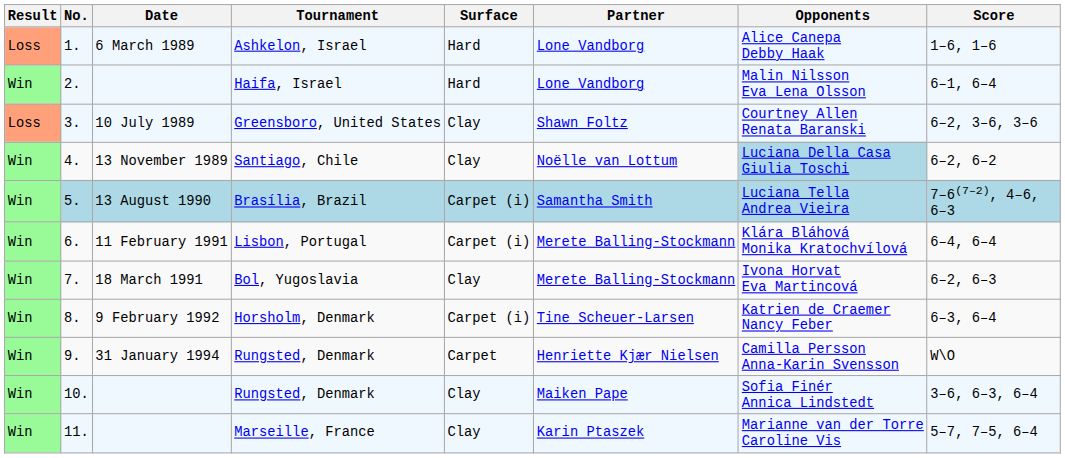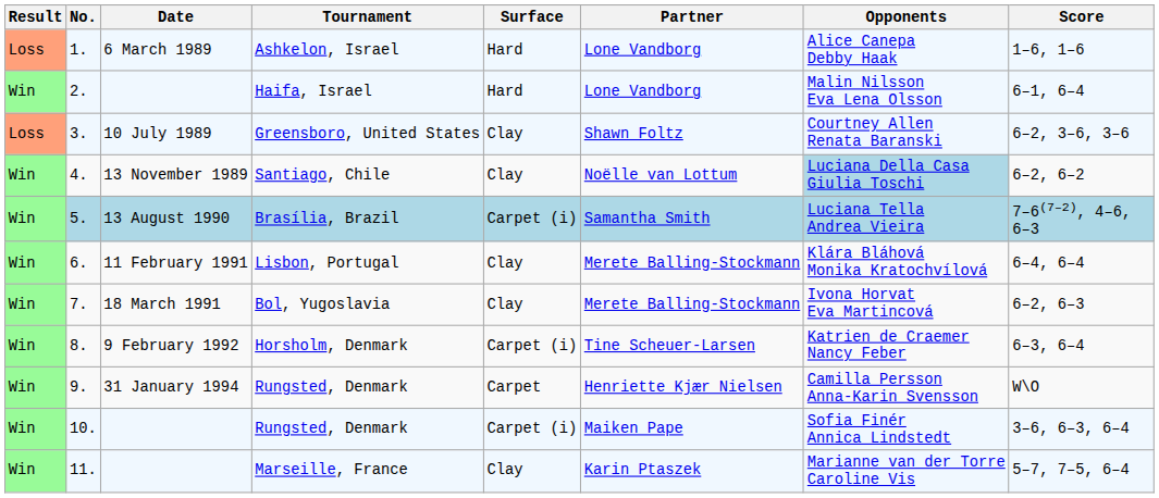Lisbon, Portugal | Surface: Carpet (i) -> Clay
10. / Rungsted, Denmark | Surface: Clay -> Carpet (i)
